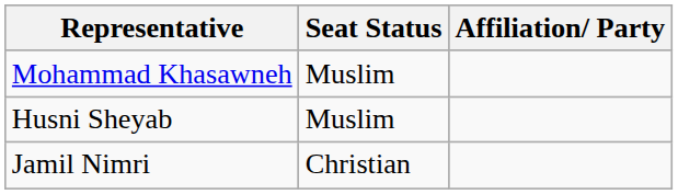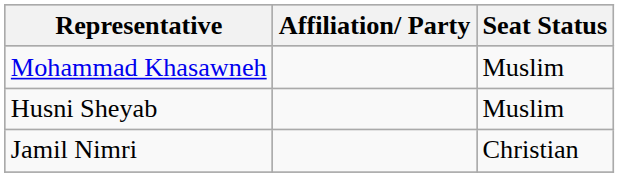columns swapped: Affiliation/ Party <-> Seat Status
